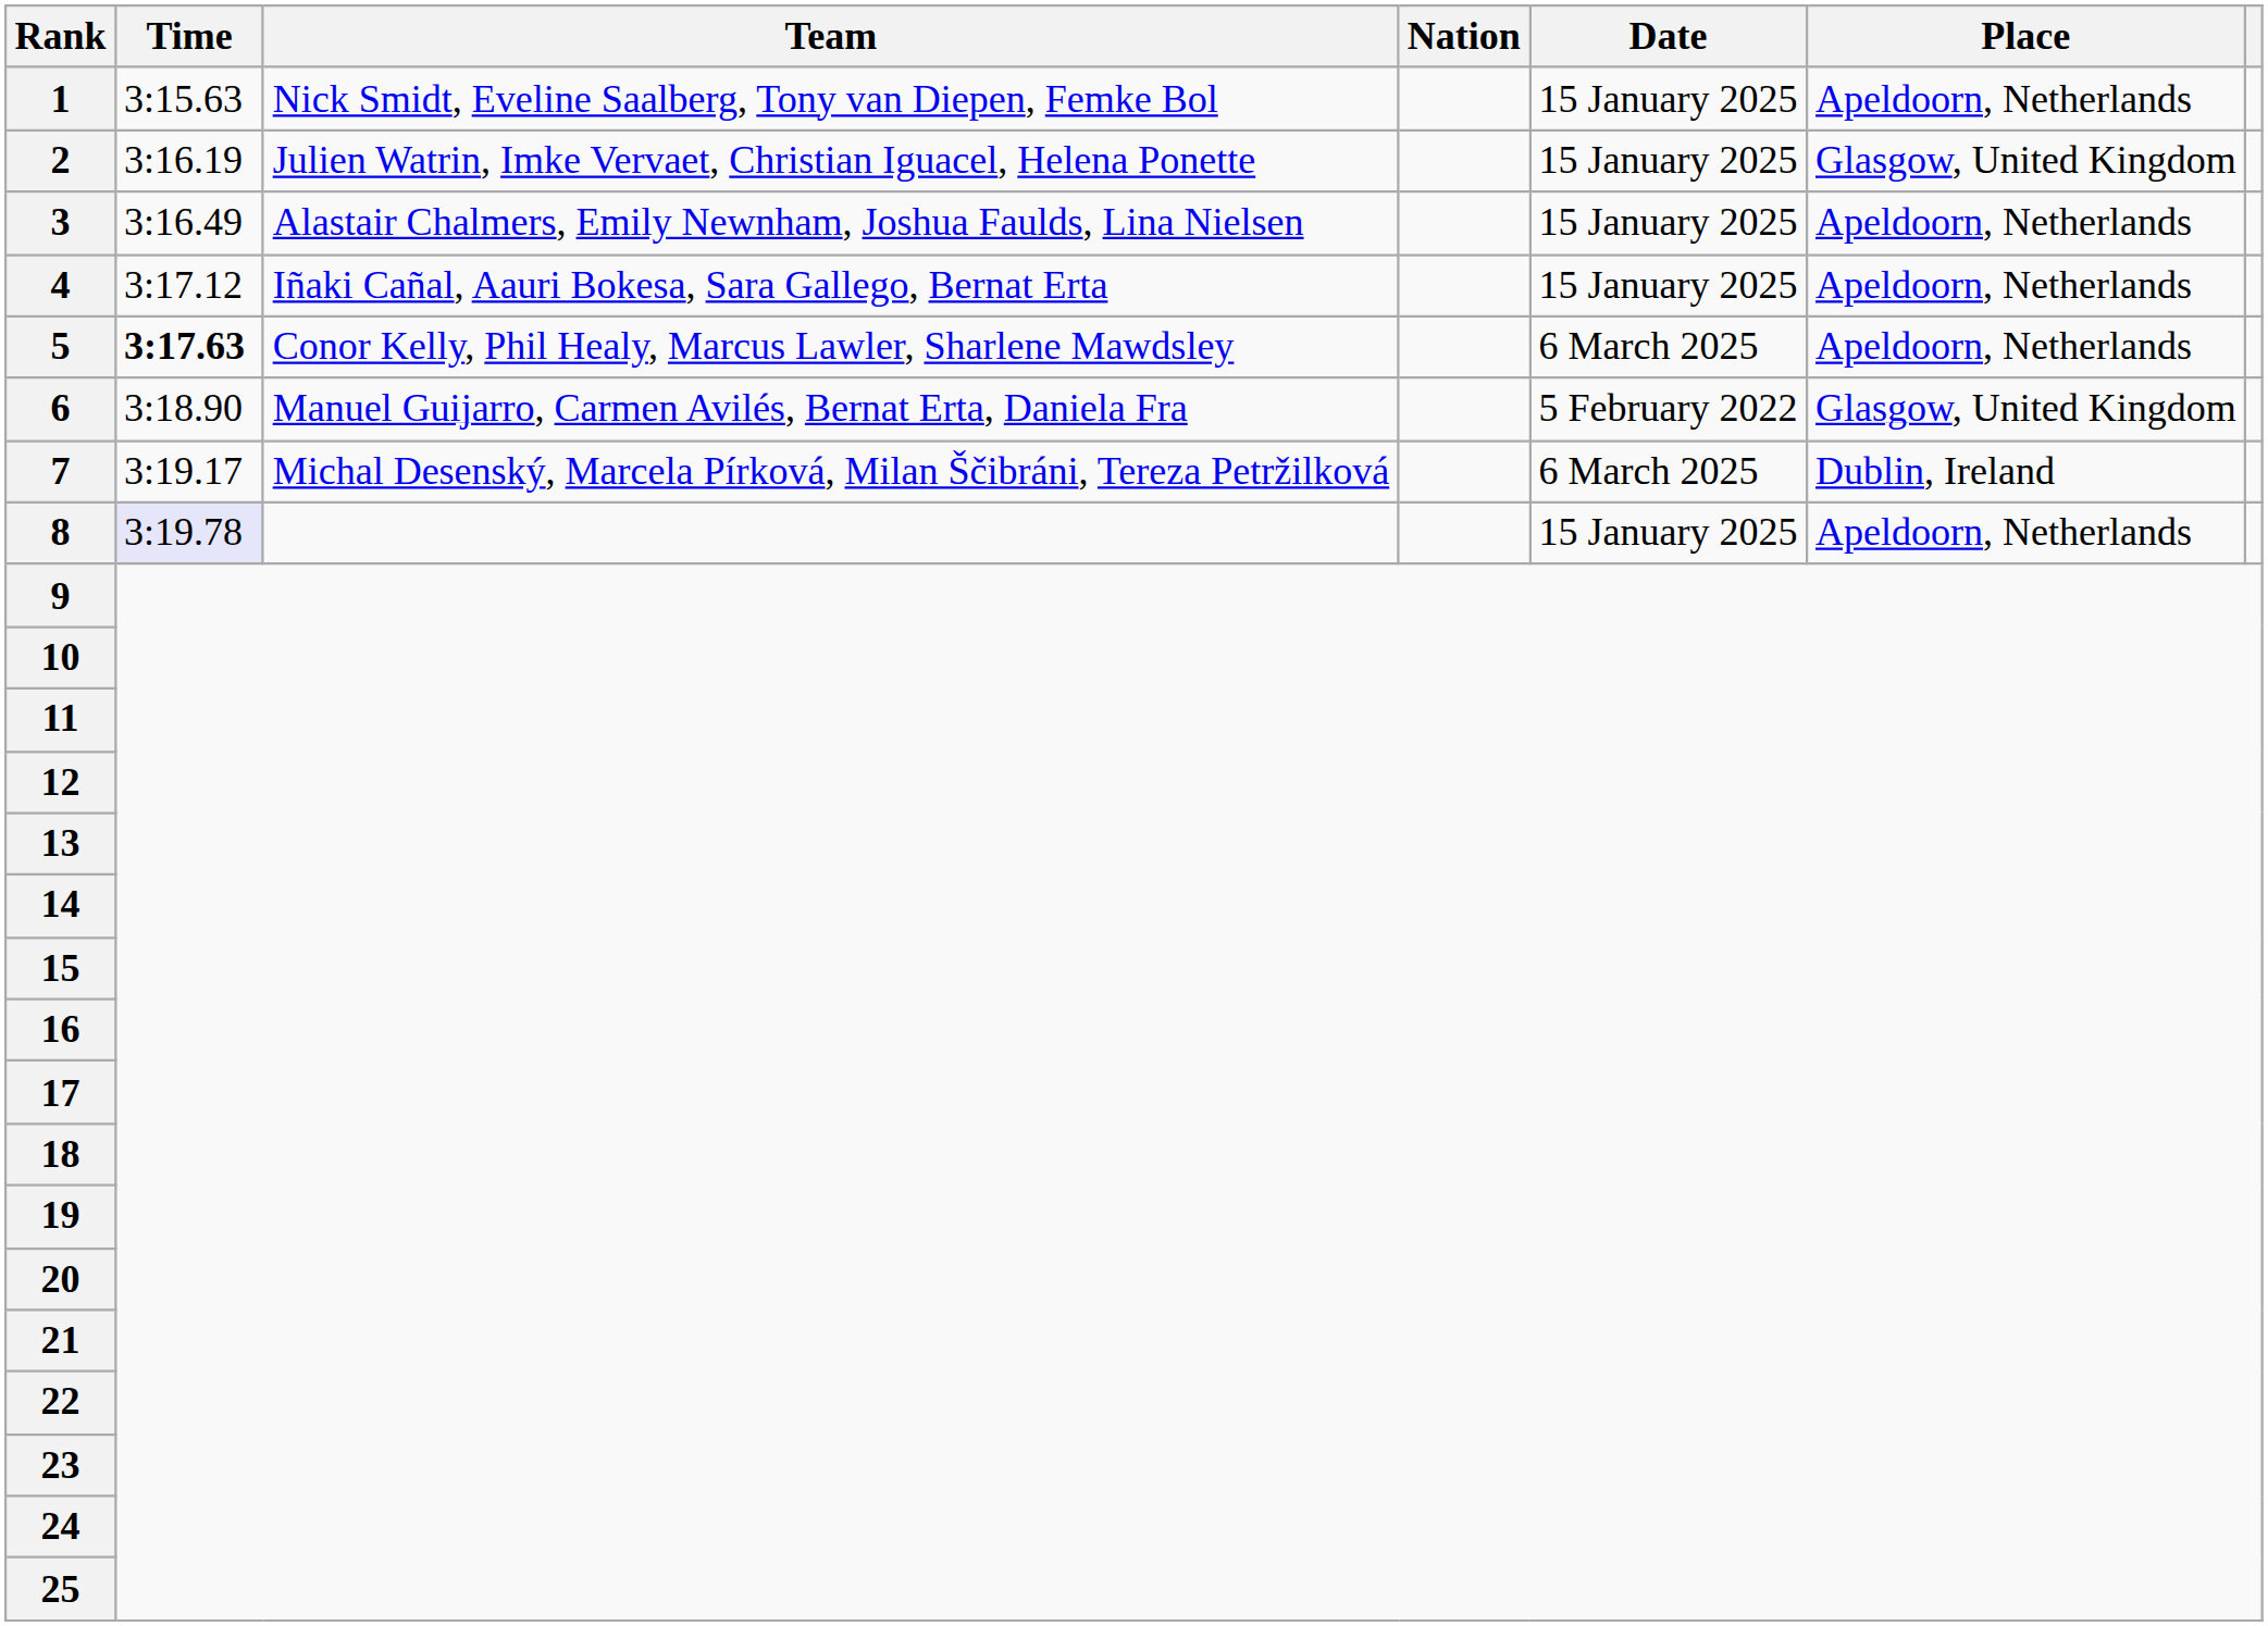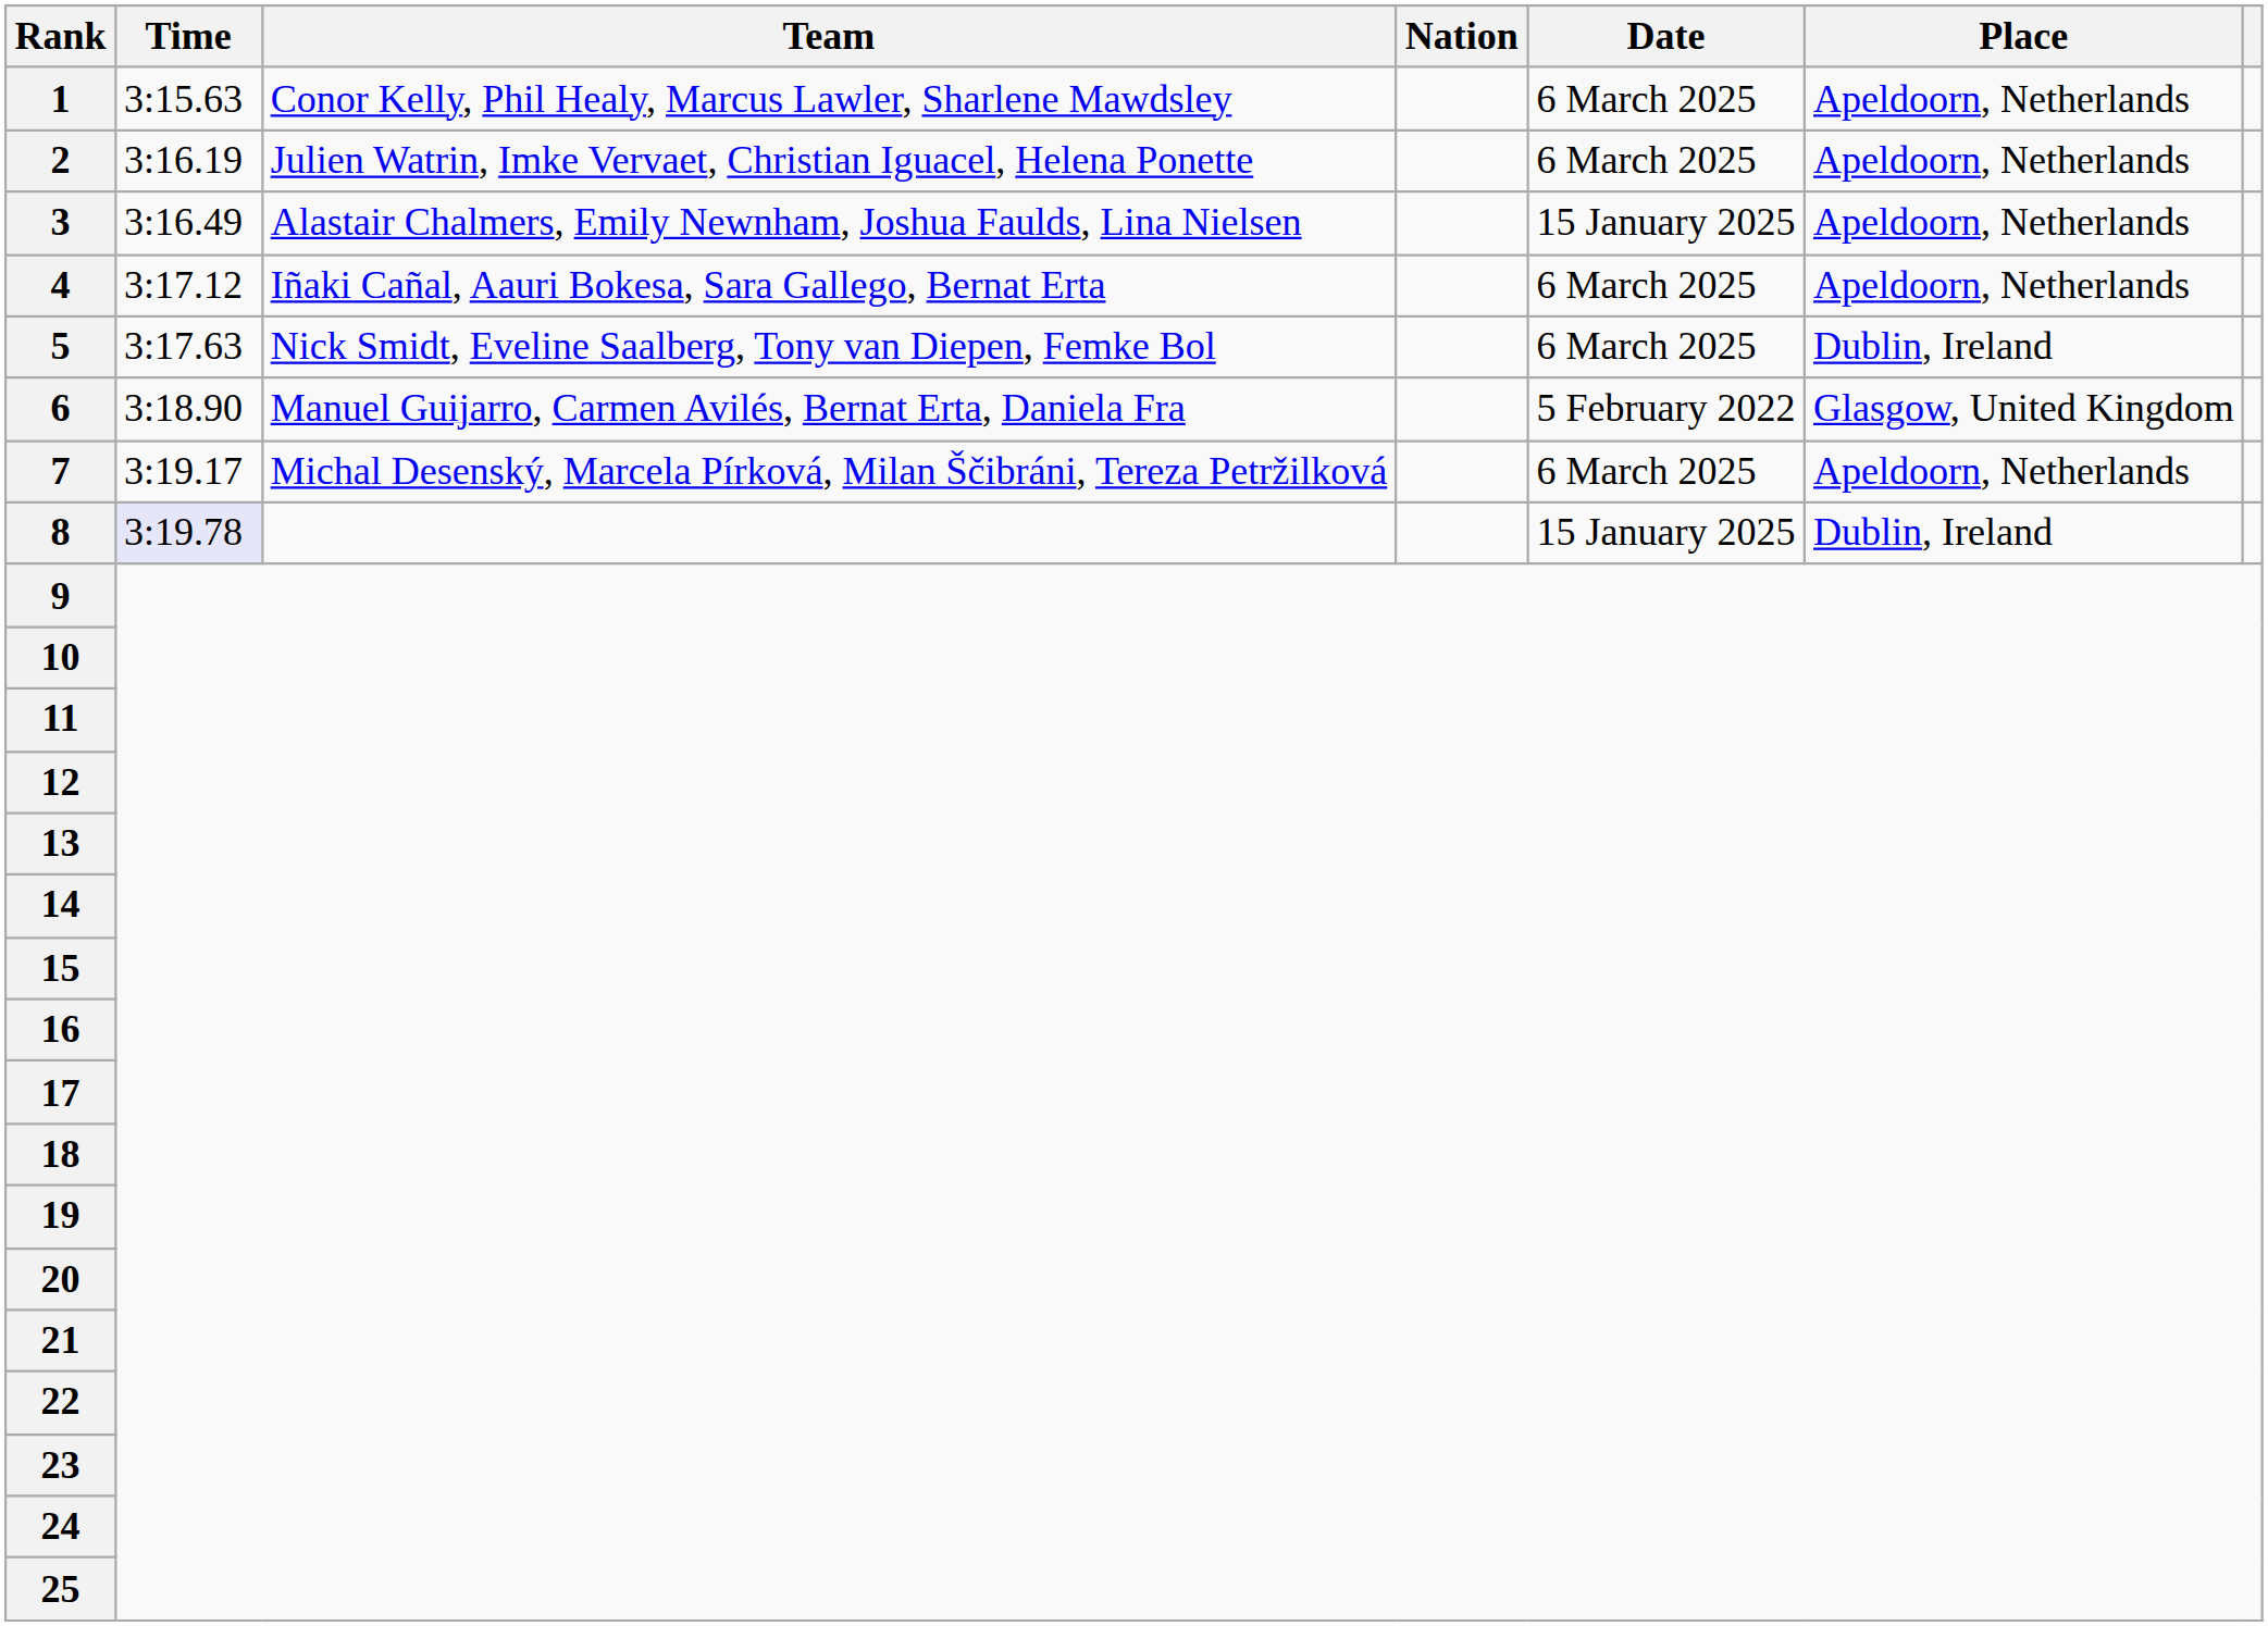1 | Team: Nick Smidt, Eveline Saalberg, Tony van Diepen, Femke Bol -> Conor Kelly, Phil Healy, Marcus Lawler, Sharlene Mawdsley
1 | Date: 15 January 2025 -> 6 March 2025
2 | Date: 15 January 2025 -> 6 March 2025
2 | Place: Glasgow, United Kingdom -> Apeldoorn, Netherlands
4 | Date: 15 January 2025 -> 6 March 2025
5 | Time: bold -> normal
5 | Team: Conor Kelly, Phil Healy, Marcus Lawler, Sharlene Mawdsley -> Nick Smidt, Eveline Saalberg, Tony van Diepen, Femke Bol
5 | Place: Apeldoorn, Netherlands -> Dublin, Ireland
7 | Place: Dublin, Ireland -> Apeldoorn, Netherlands
8 | Place: Apeldoorn, Netherlands -> Dublin, Ireland
